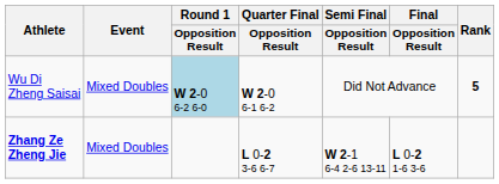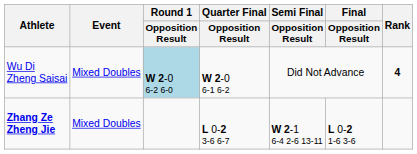Wu Di Zheng Saisai | Rank: 5 -> 4
